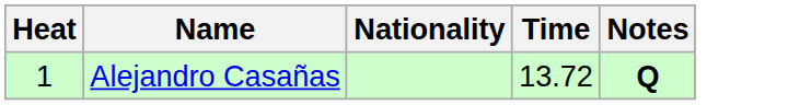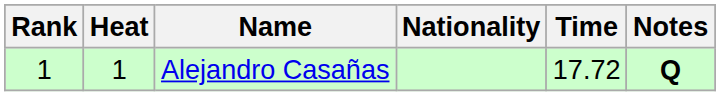+ column: Rank | 1
Alejandro Casañas | Time: 13.72 -> 17.72
